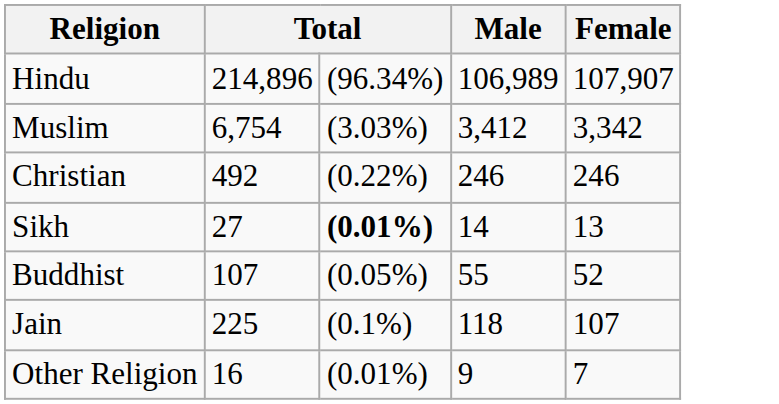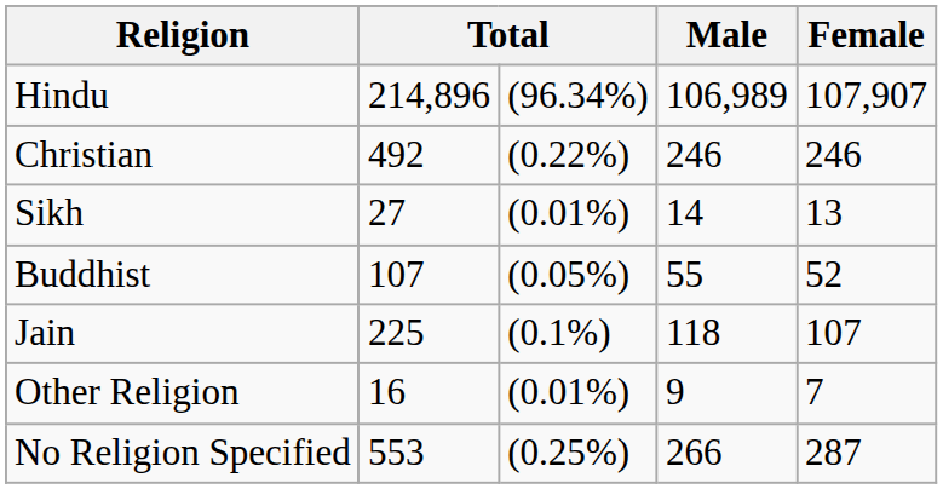- row: Muslim | 6,754 | (3.03%) | 3,412 | 3,342
Sikh | column 3: bold -> normal
+ row: No Religion Specified | 553 | (0.25%) | 266 | 287
